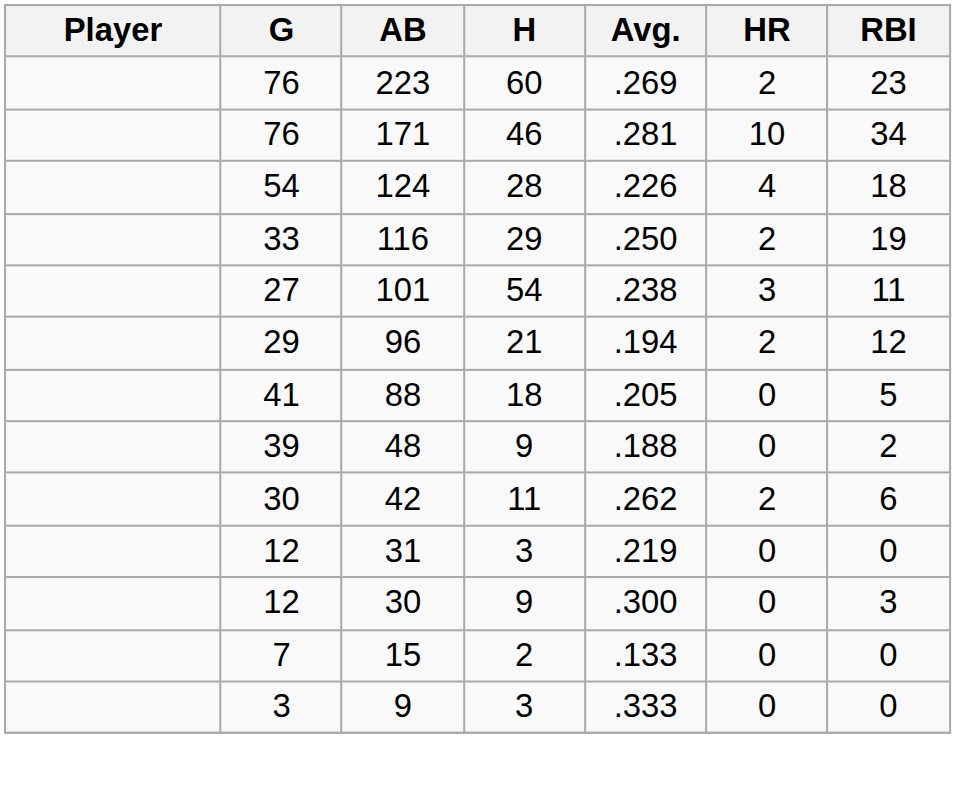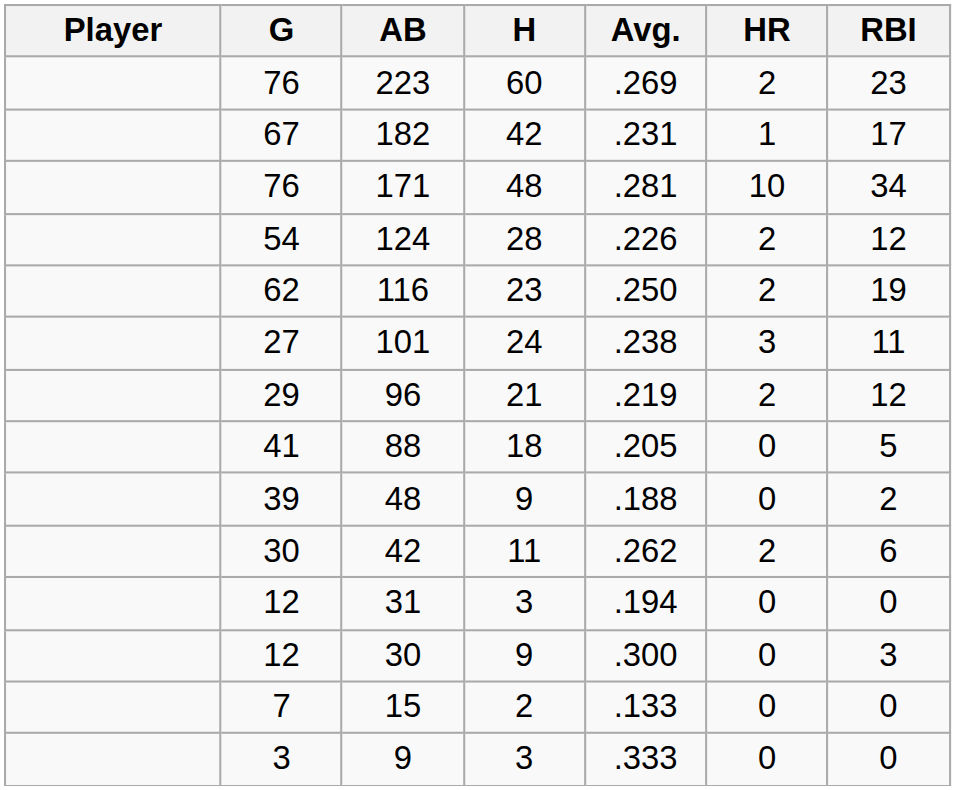+ row: 67 | 182 | 42 | .231 | 1 | 17
171 | H: 46 -> 48
124 | HR: 4 -> 2
124 | RBI: 18 -> 12
116 | G: 33 -> 62
116 | H: 29 -> 23
101 | H: 54 -> 24
96 | Avg.: .194 -> .219
31 | Avg.: .219 -> .194
